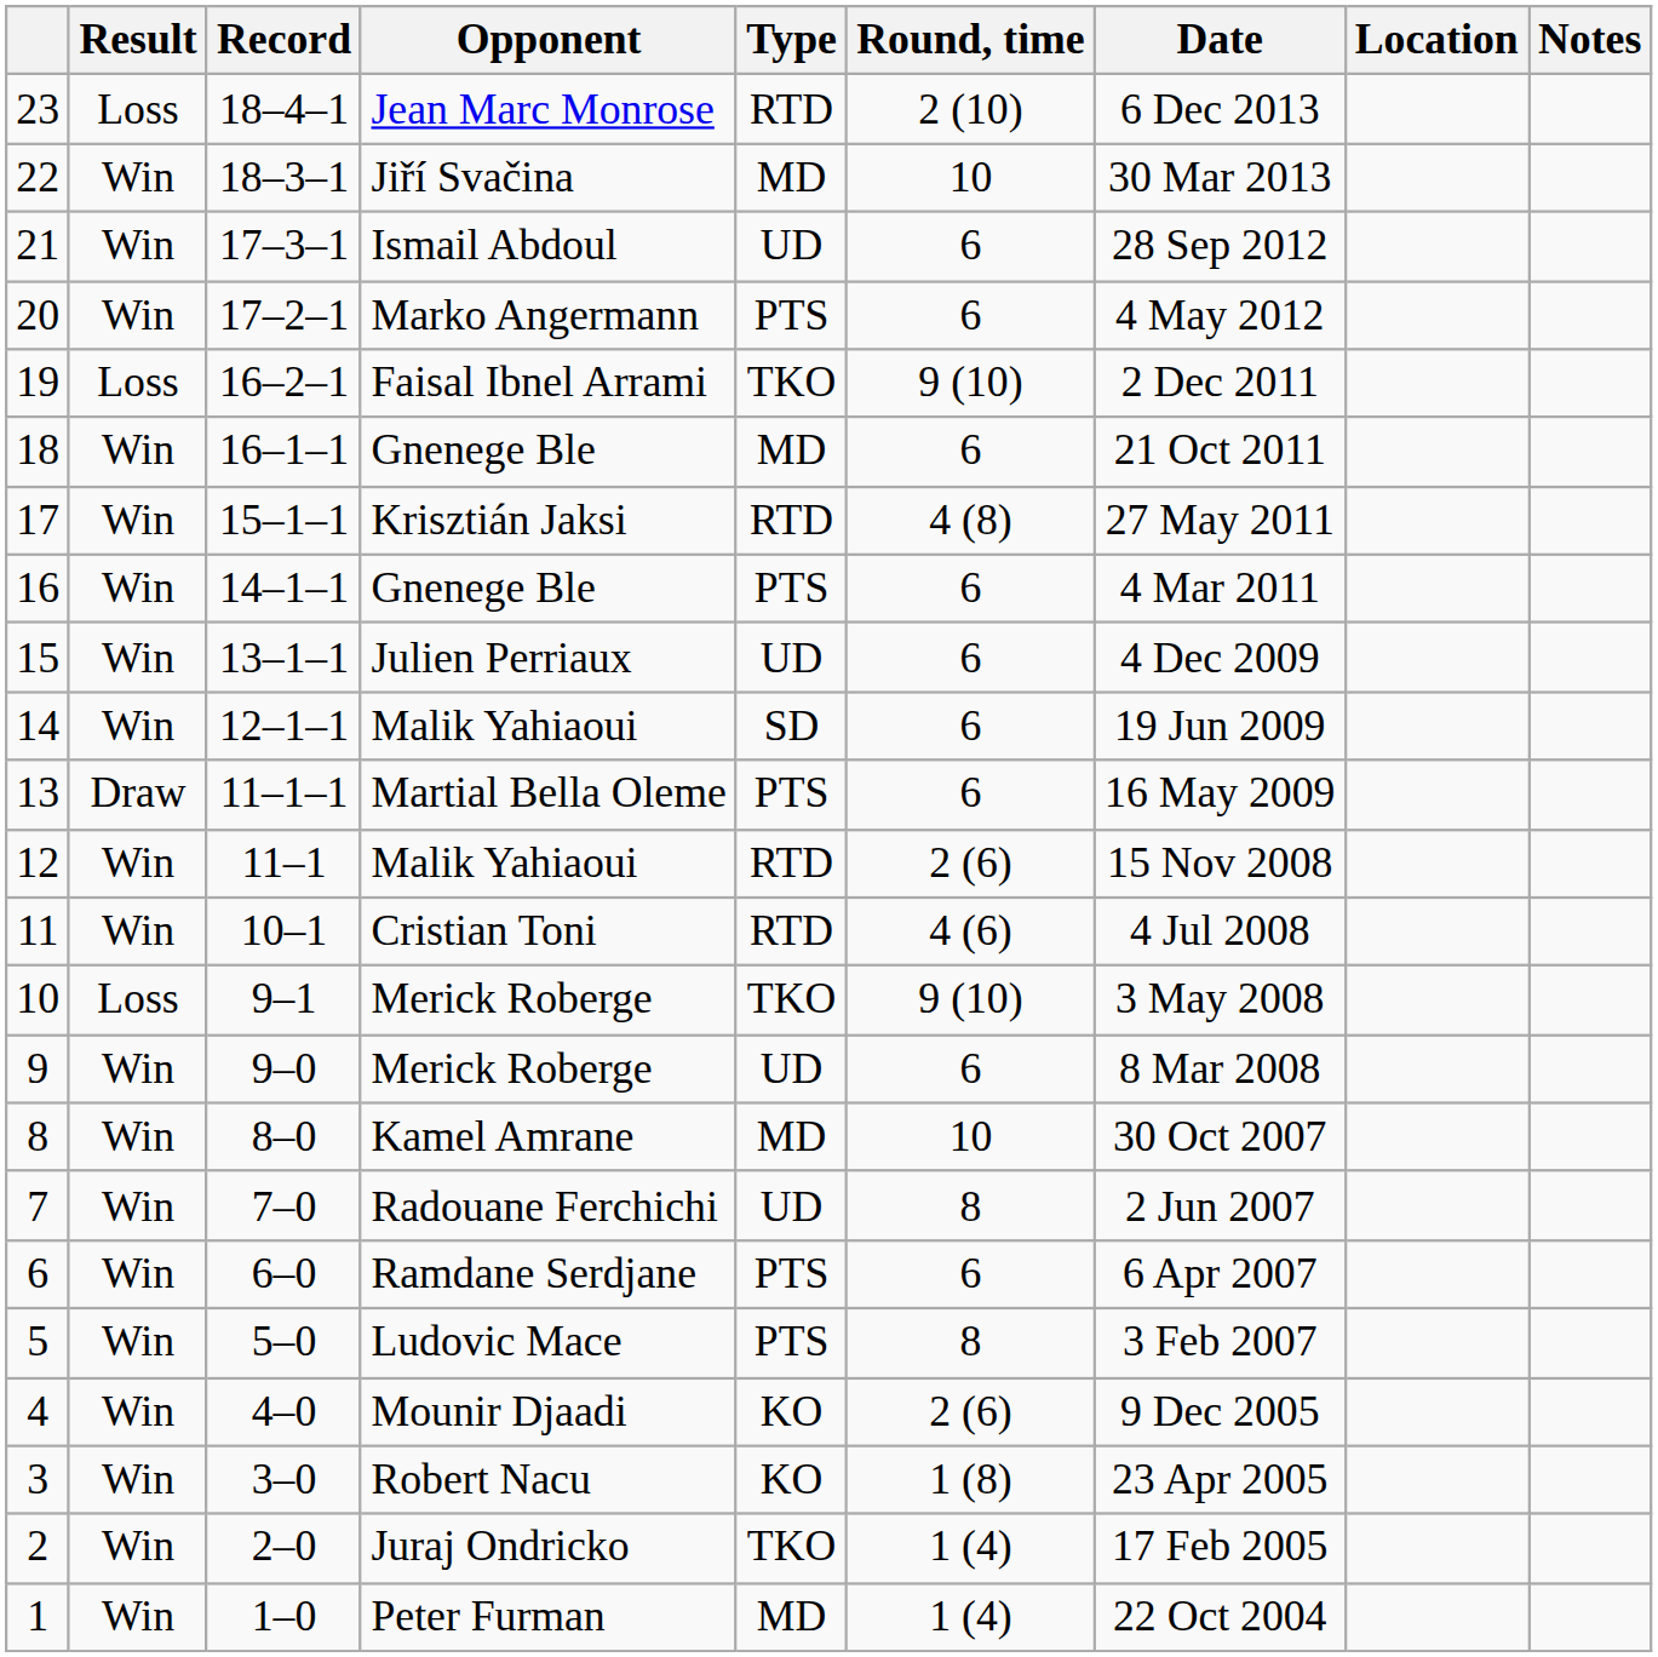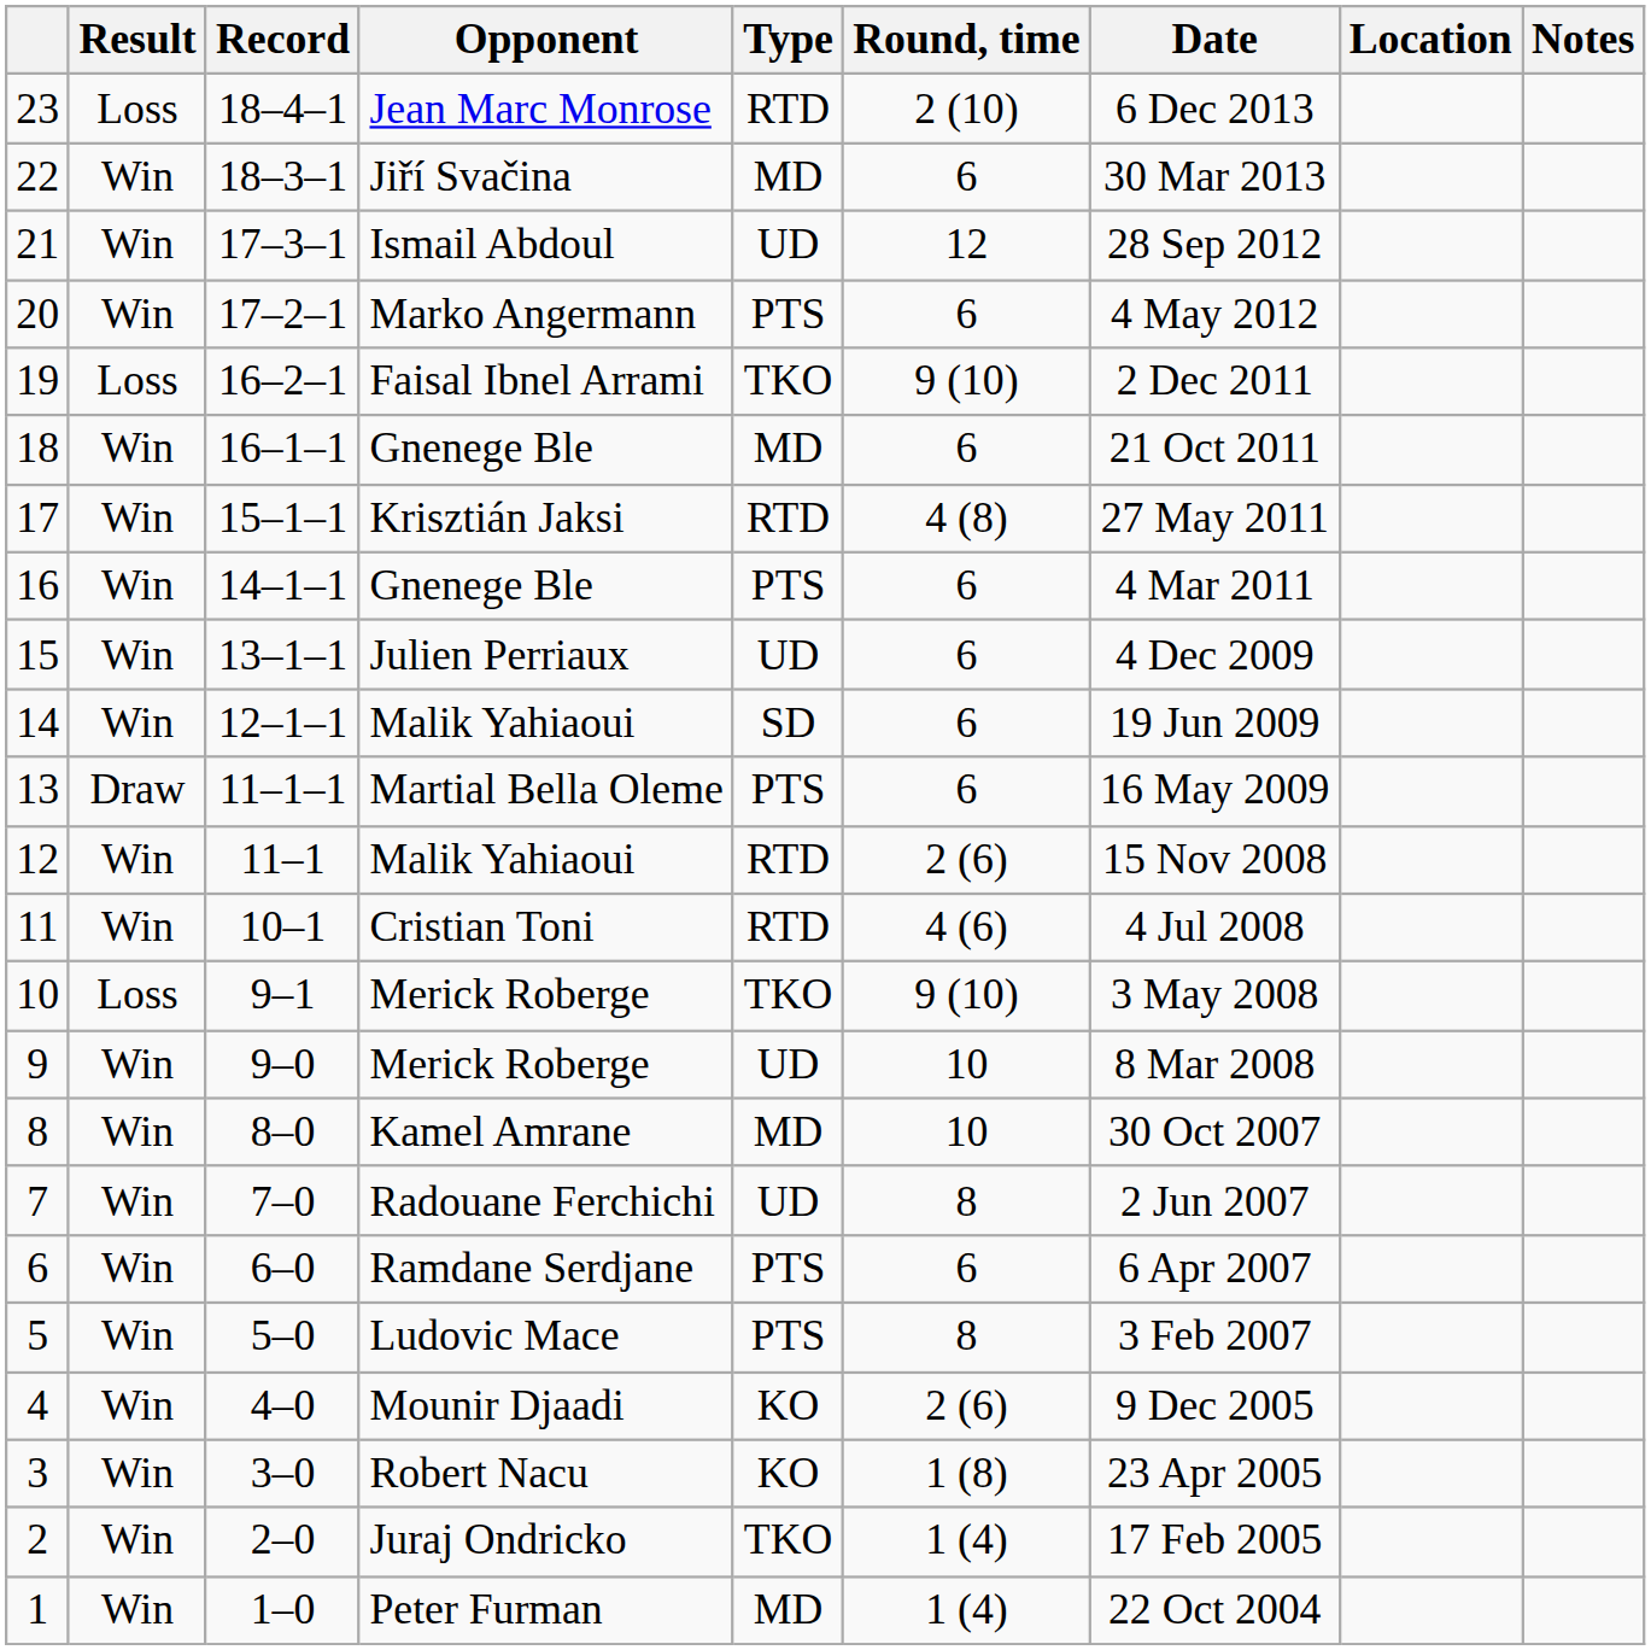22 | Round, time: 10 -> 6
21 | Round, time: 6 -> 12
9 | Round, time: 6 -> 10
